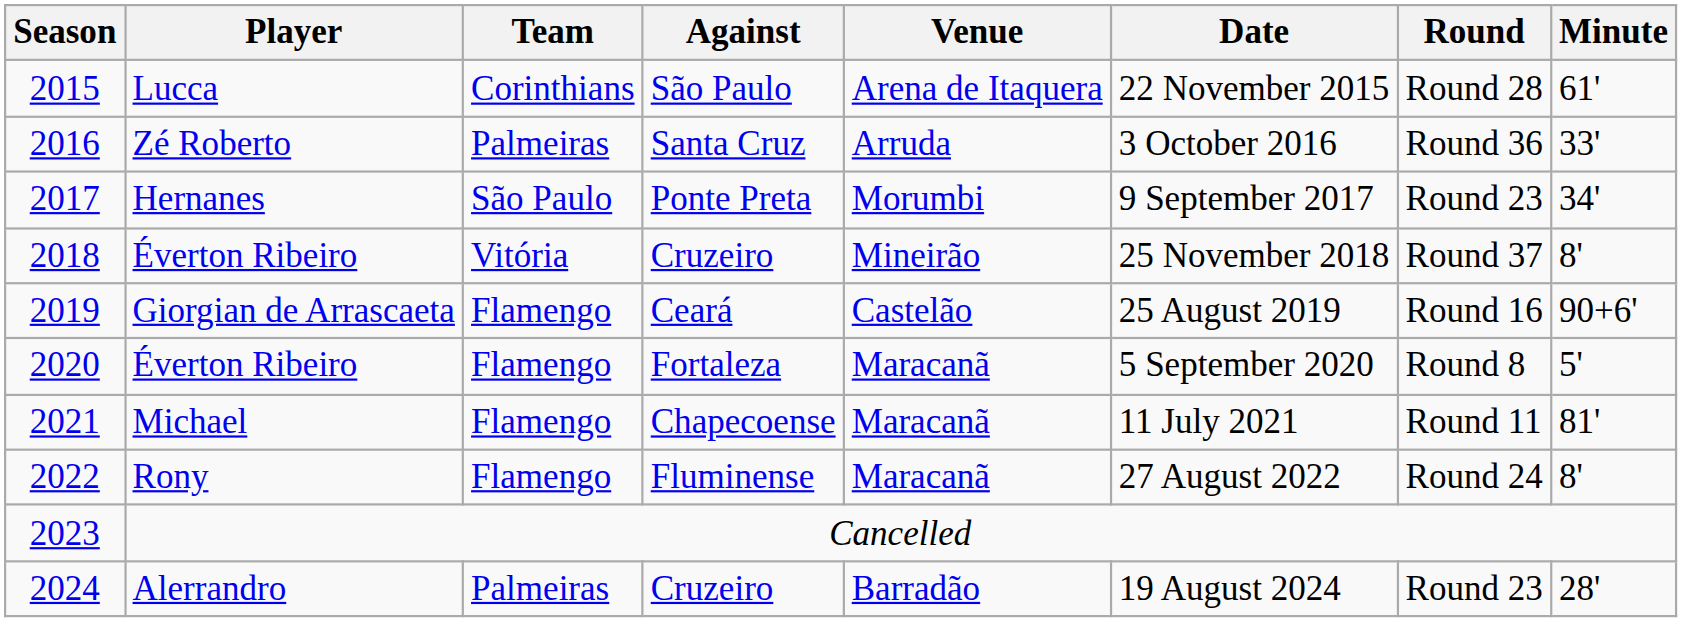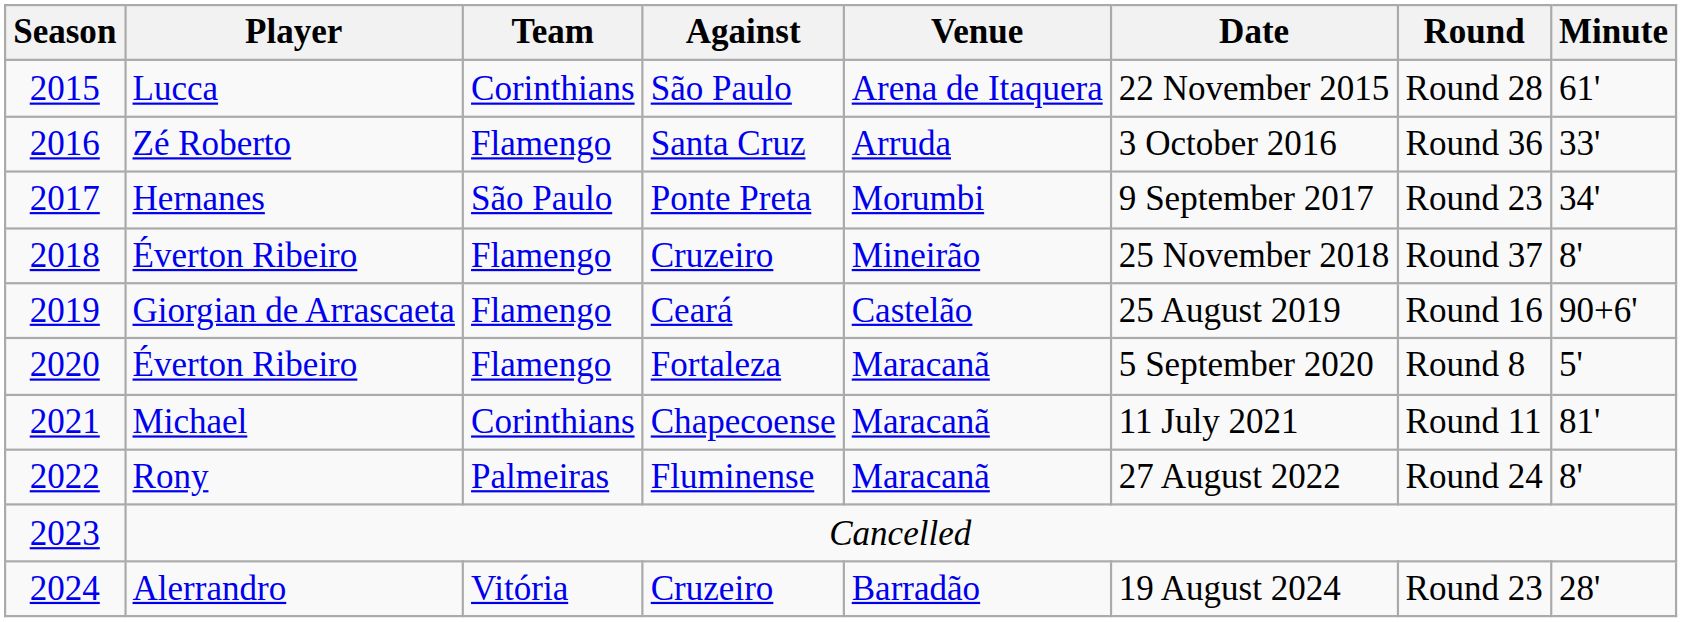Zé Roberto | Team: Palmeiras -> Flamengo
Éverton Ribeiro / Cruzeiro | Team: Vitória -> Flamengo
Michael | Team: Flamengo -> Corinthians
Rony | Team: Flamengo -> Palmeiras
Alerrandro | Team: Palmeiras -> Vitória
